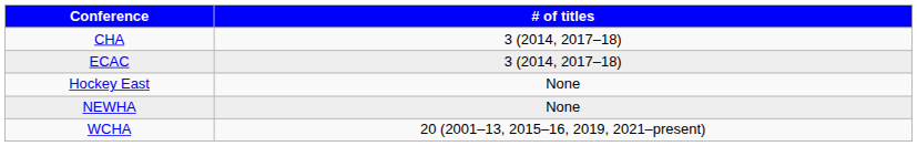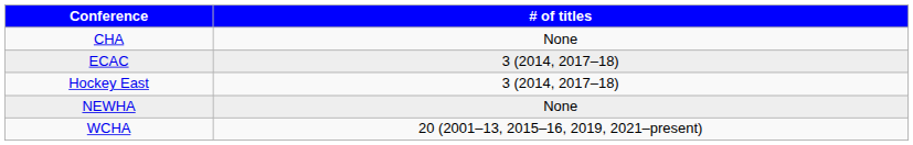CHA | # of titles: 3 (2014, 2017–18) -> None
Hockey East | # of titles: None -> 3 (2014, 2017–18)
